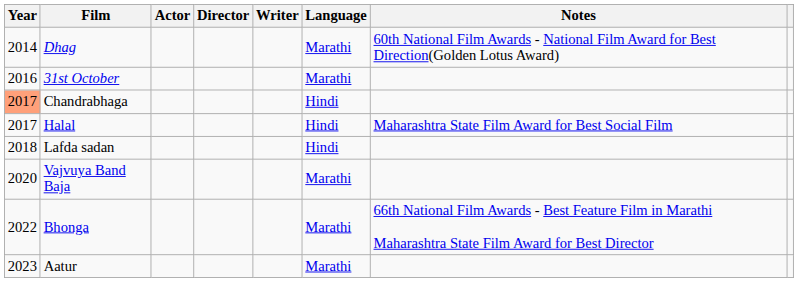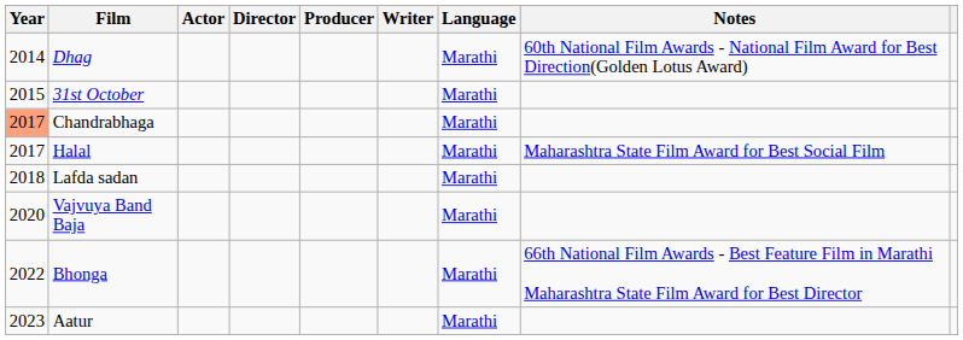+ column: Producer
31st October | Year: 2016 -> 2015
Chandrabhaga | Language: Hindi -> Marathi
Halal | Language: Hindi -> Marathi
Lafda sadan | Language: Hindi -> Marathi
